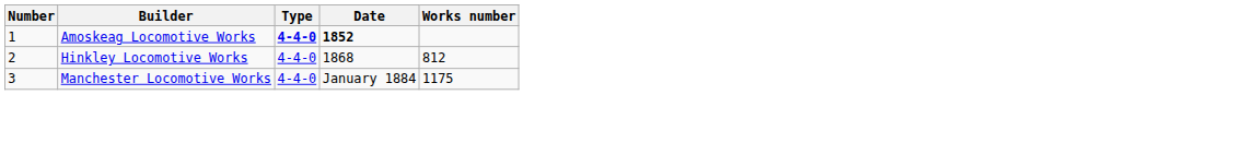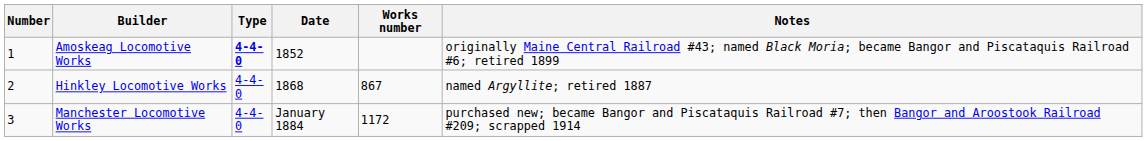+ column: Notes | originally Maine Central Railroad #43; named Black Moria; became Bangor and Piscataquis Railroad #6; retired 1899 | named Argyllite; retired 1887 | purchased new; became Bangor and Piscataquis Railroad #7; then Bangor and Aroostook Railroad #209; scrapped 1914
Amoskeag Locomotive Works | Date: bold -> normal
Hinkley Locomotive Works | Works number: 812 -> 867
Manchester Locomotive Works | Works number: 1175 -> 1172
